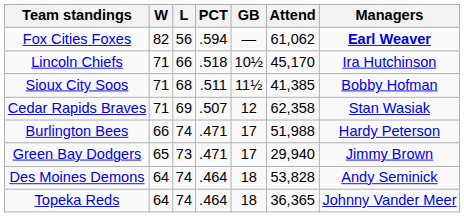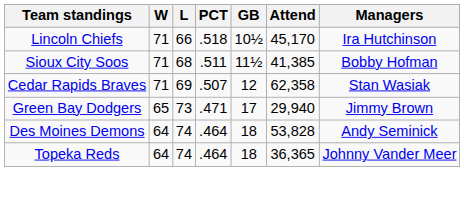- row: Fox Cities Foxes | 82 | 56 | .594 | — | 61,062 | Earl Weaver
- row: Burlington Bees | 66 | 74 | .471 | 17 | 51,988 | Hardy Peterson
